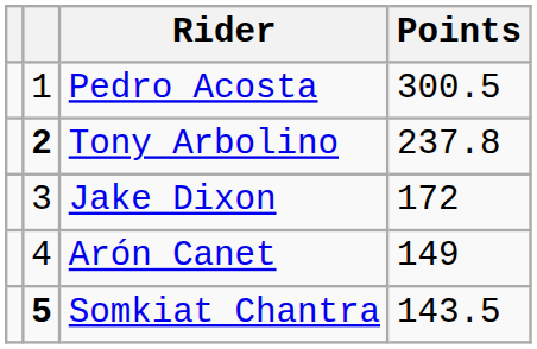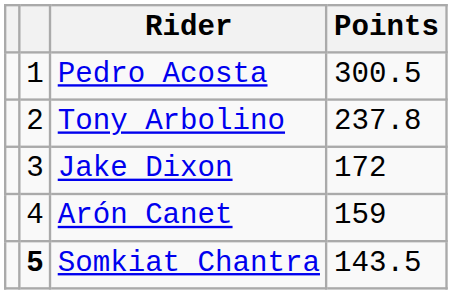Tony Arbolino | column 2: bold -> normal
Arón Canet | Points: 149 -> 159
